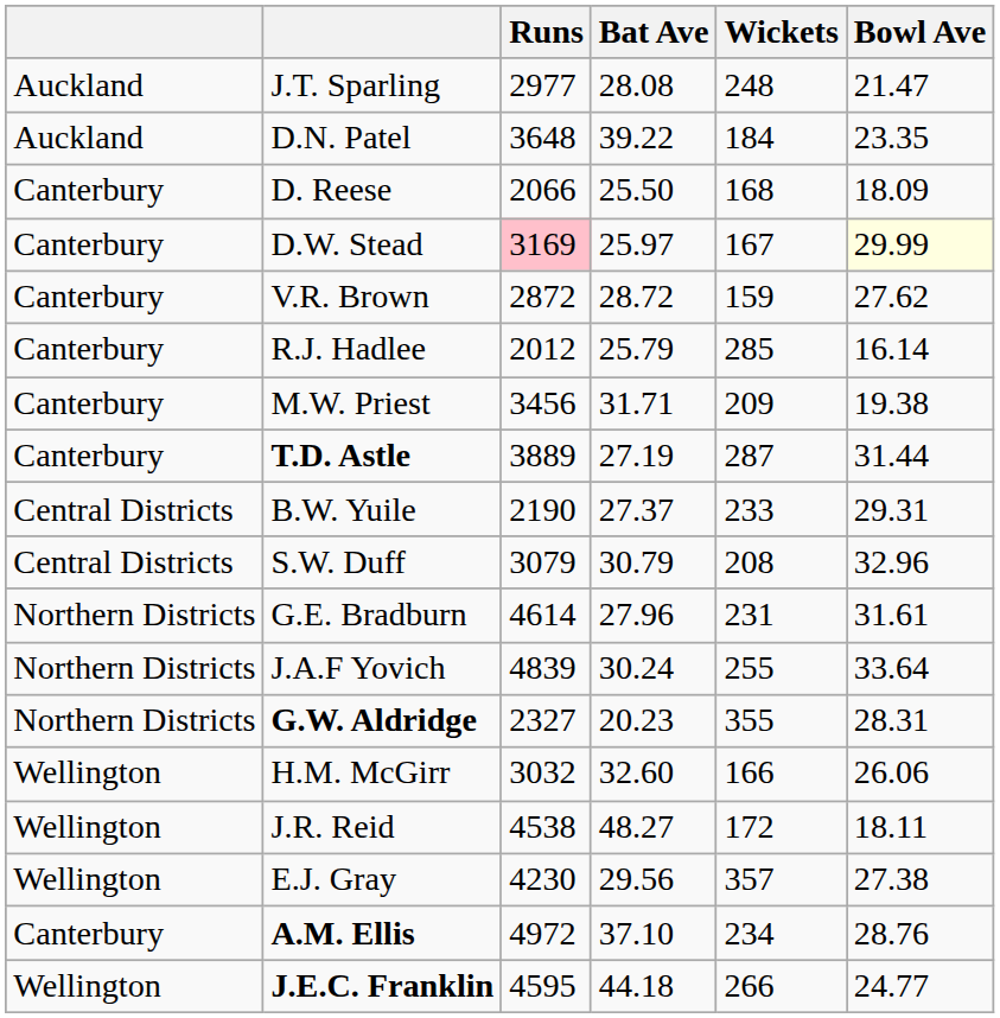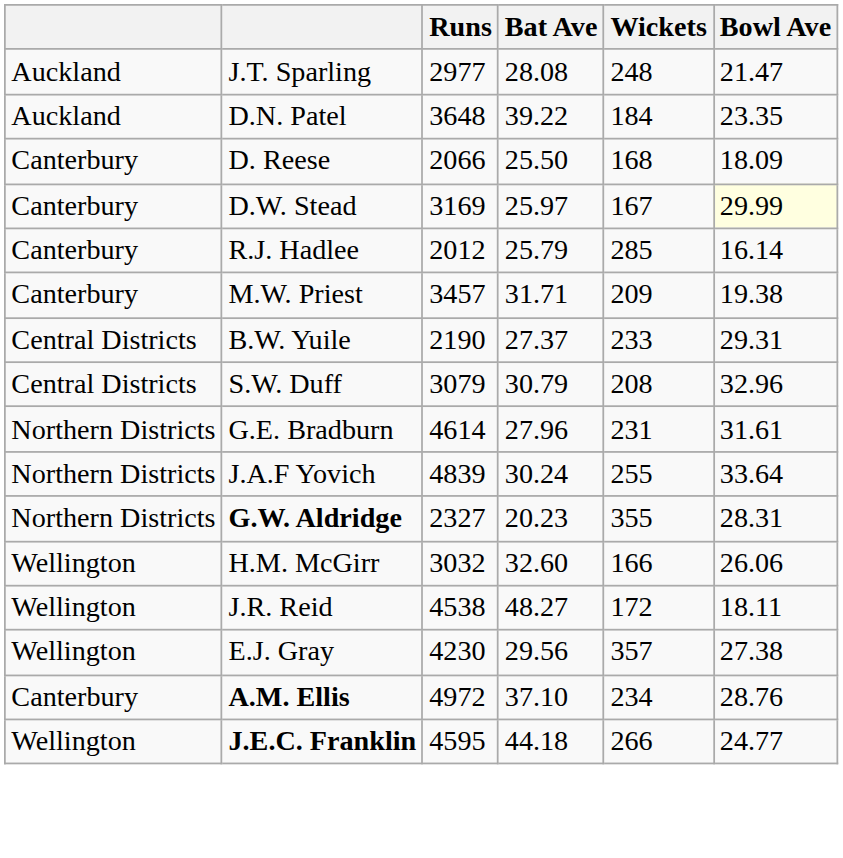D.W. Stead | Runs: pink background -> no background
- row: Canterbury | V.R. Brown | 2872 | 28.72 | 159 | 27.62
M.W. Priest | Runs: 3456 -> 3457
- row: Canterbury | T.D. Astle | 3889 | 27.19 | 287 | 31.44
